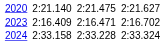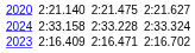rows swapped: 2023 <-> 2024
